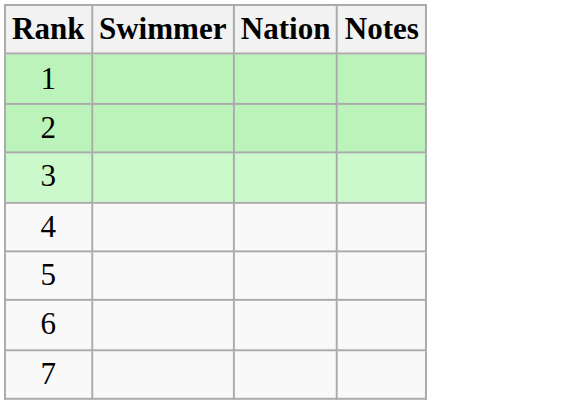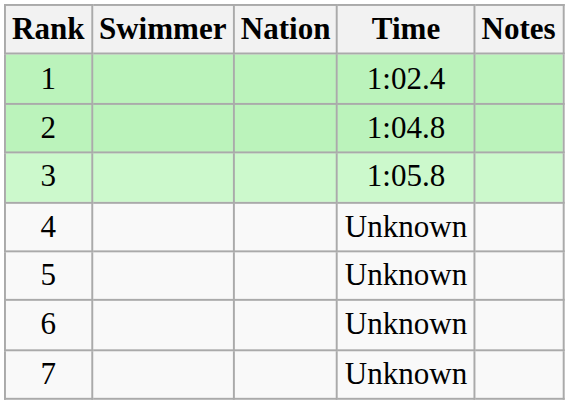+ column: Time | 1:02.4 | 1:04.8 | 1:05.8 | Unknown | Unknown | Unknown | Unknown
